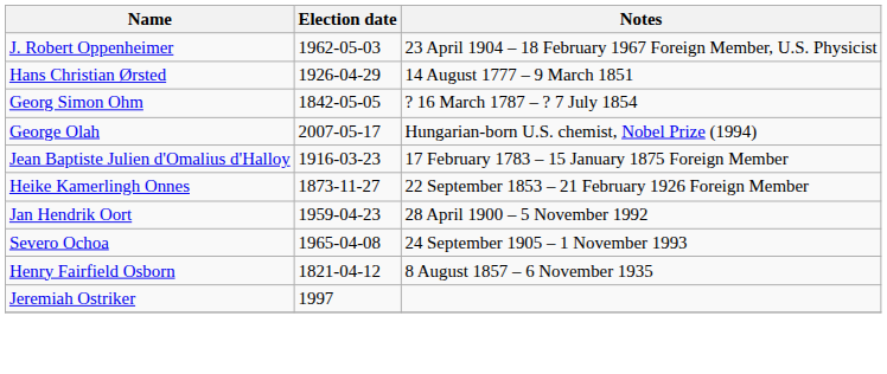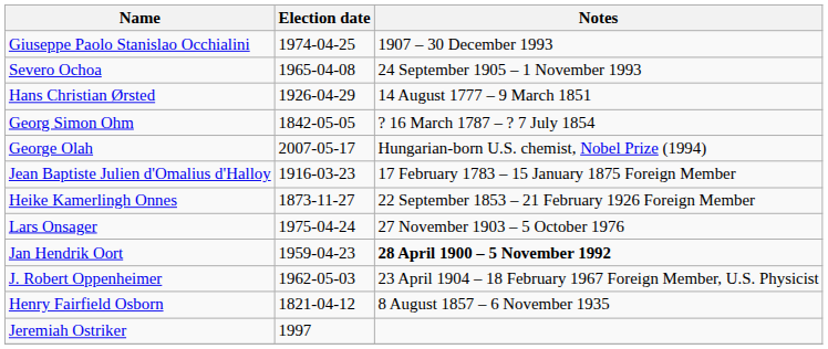+ row: Giuseppe Paolo Stanislao Occhialini | 1974-04-25 | 1907 – 30 December 1993
rows swapped: Severo Ochoa <-> J. Robert Oppenheimer
+ row: Lars Onsager | 1975-04-24 | 27 November 1903 – 5 October 1976
Jan Hendrik Oort | Notes: normal -> bold
